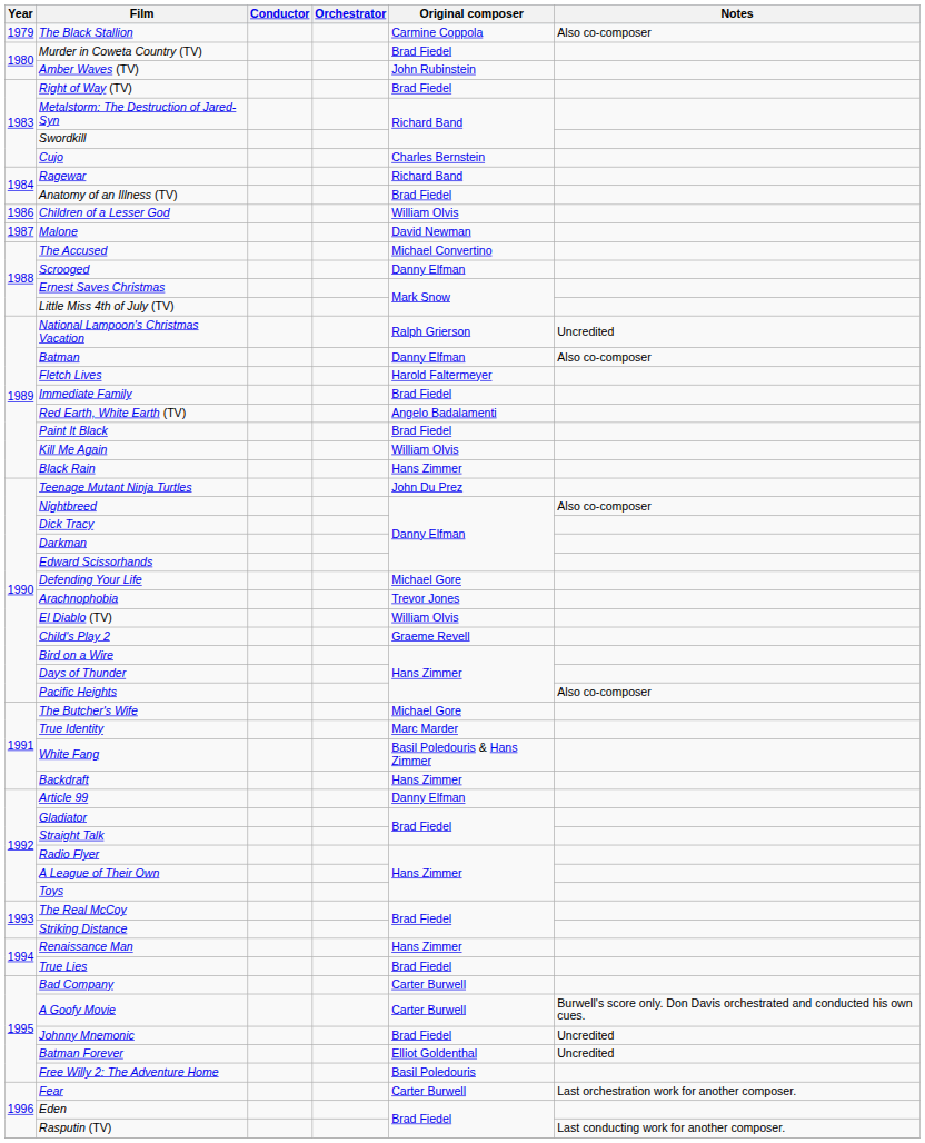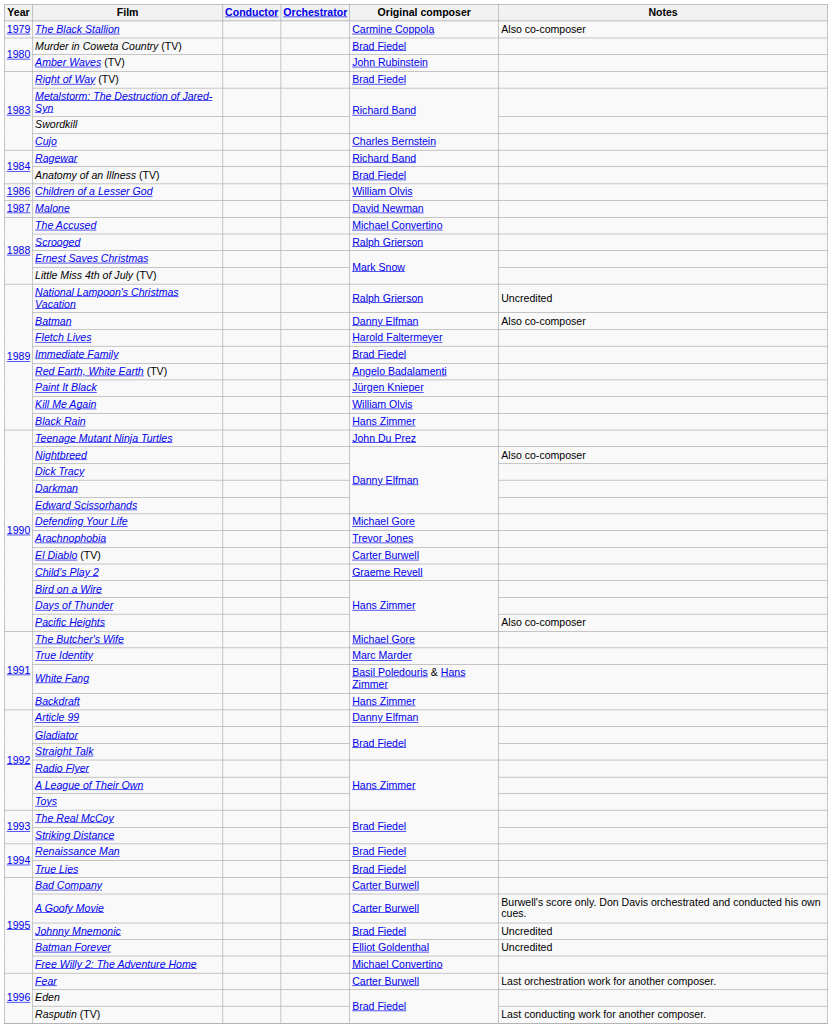Scrooged | Original composer: Danny Elfman -> Ralph Grierson
Paint It Black | Original composer: Brad Fiedel -> Jürgen Knieper
El Diablo (TV) | Original composer: William Olvis -> Carter Burwell
Renaissance Man | Original composer: Hans Zimmer -> Brad Fiedel
Free Willy 2: The Adventure Home | Original composer: Basil Poledouris -> Michael Convertino
